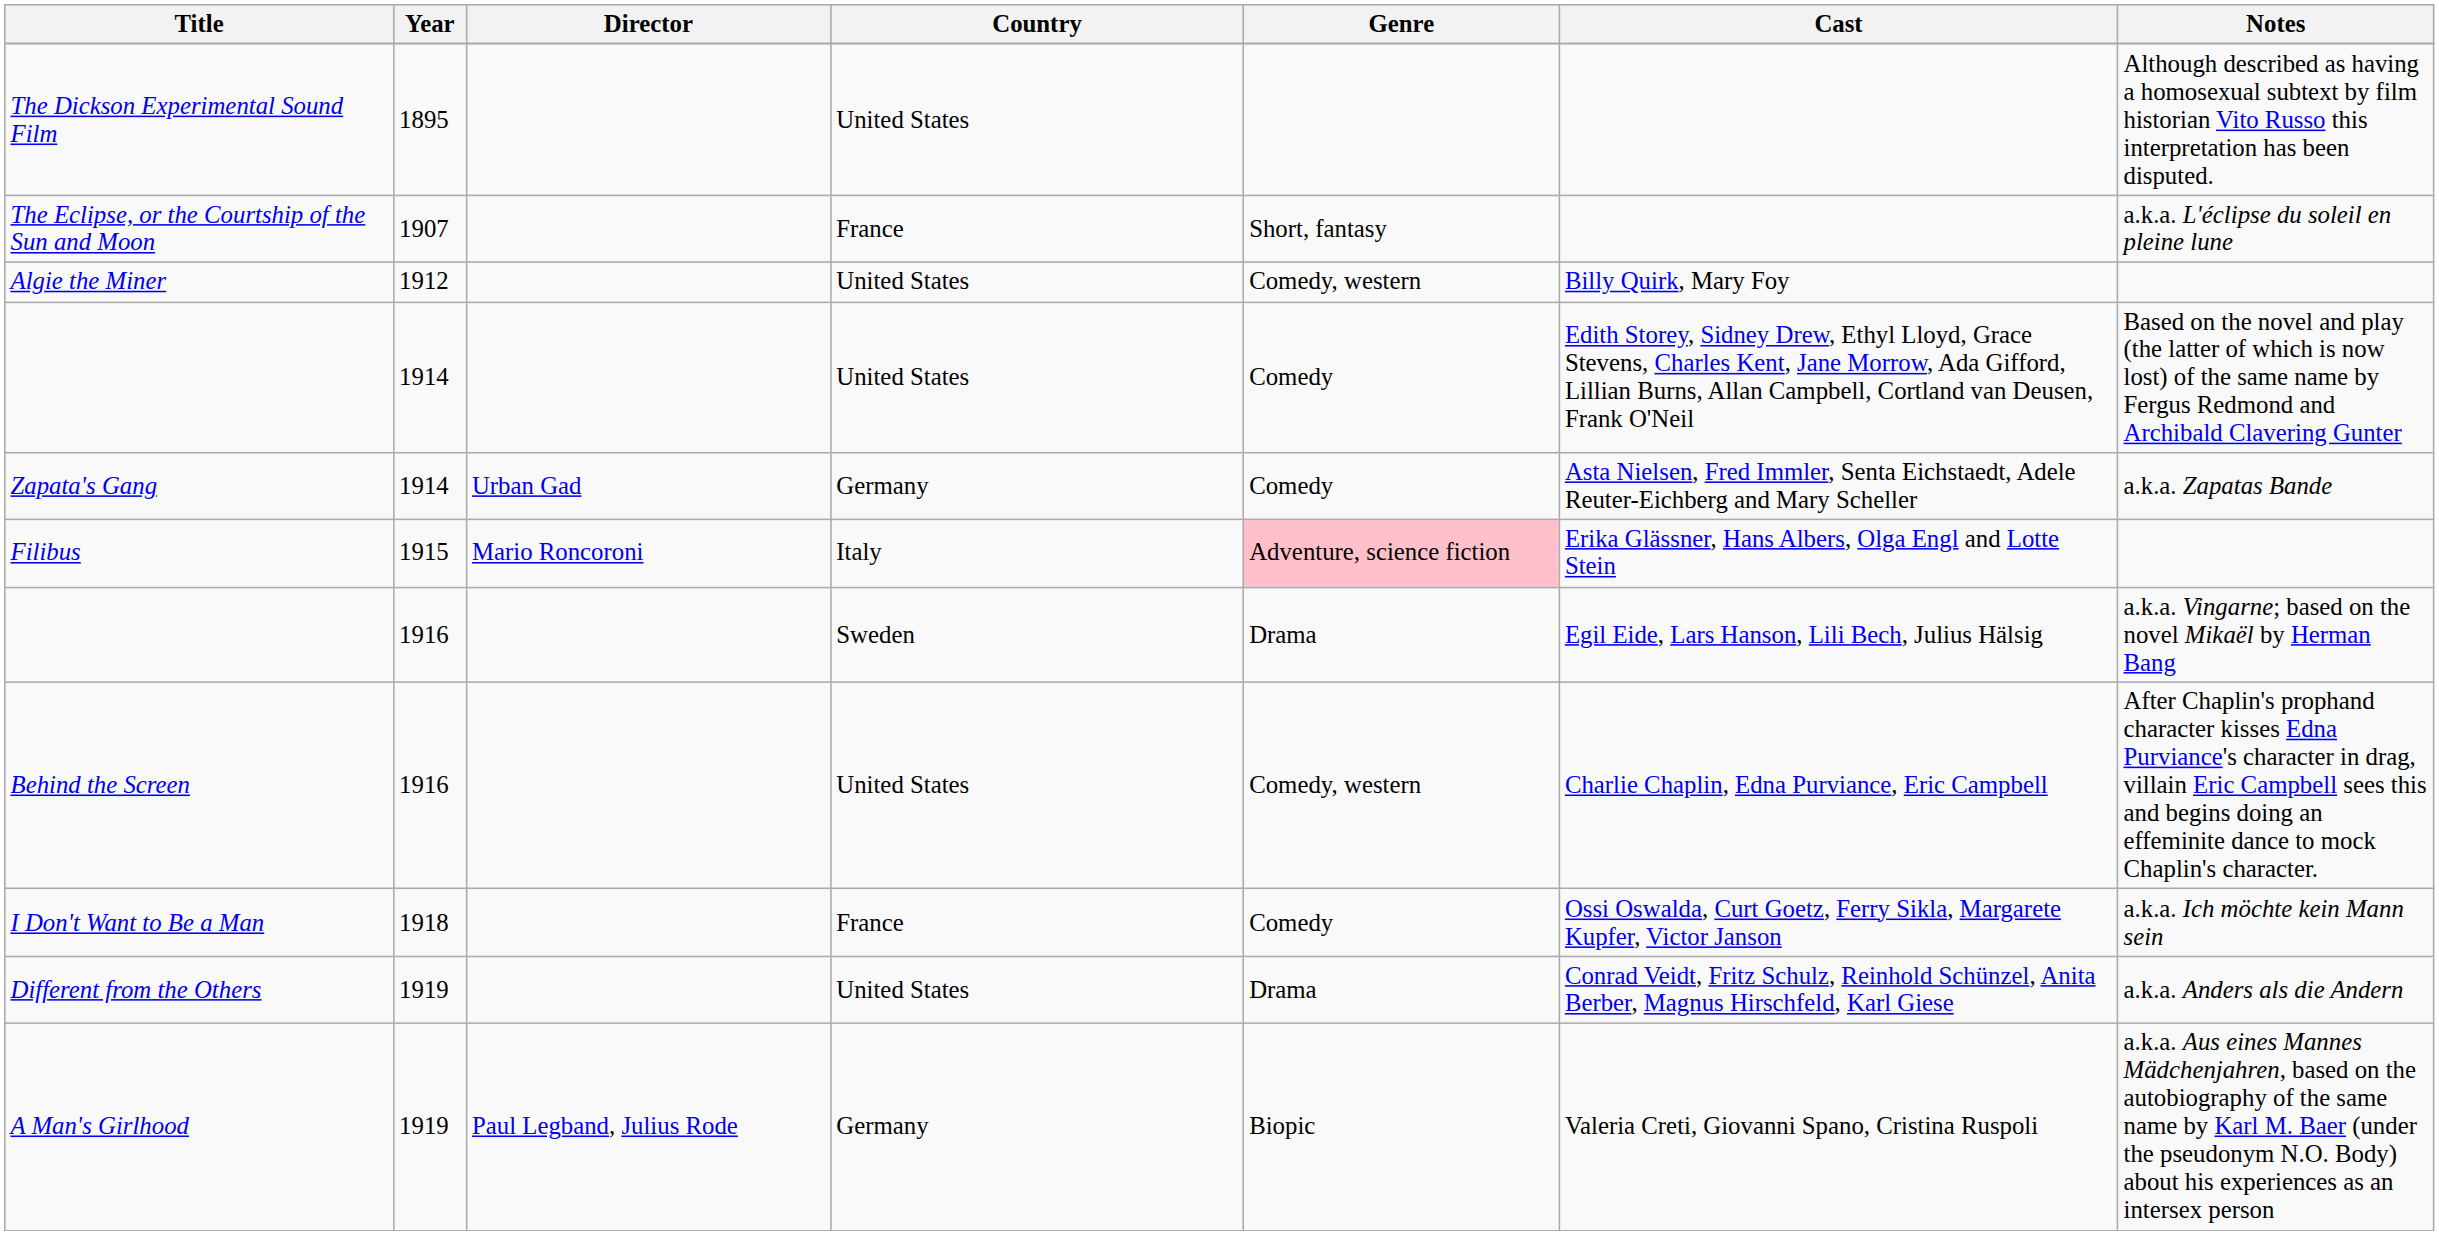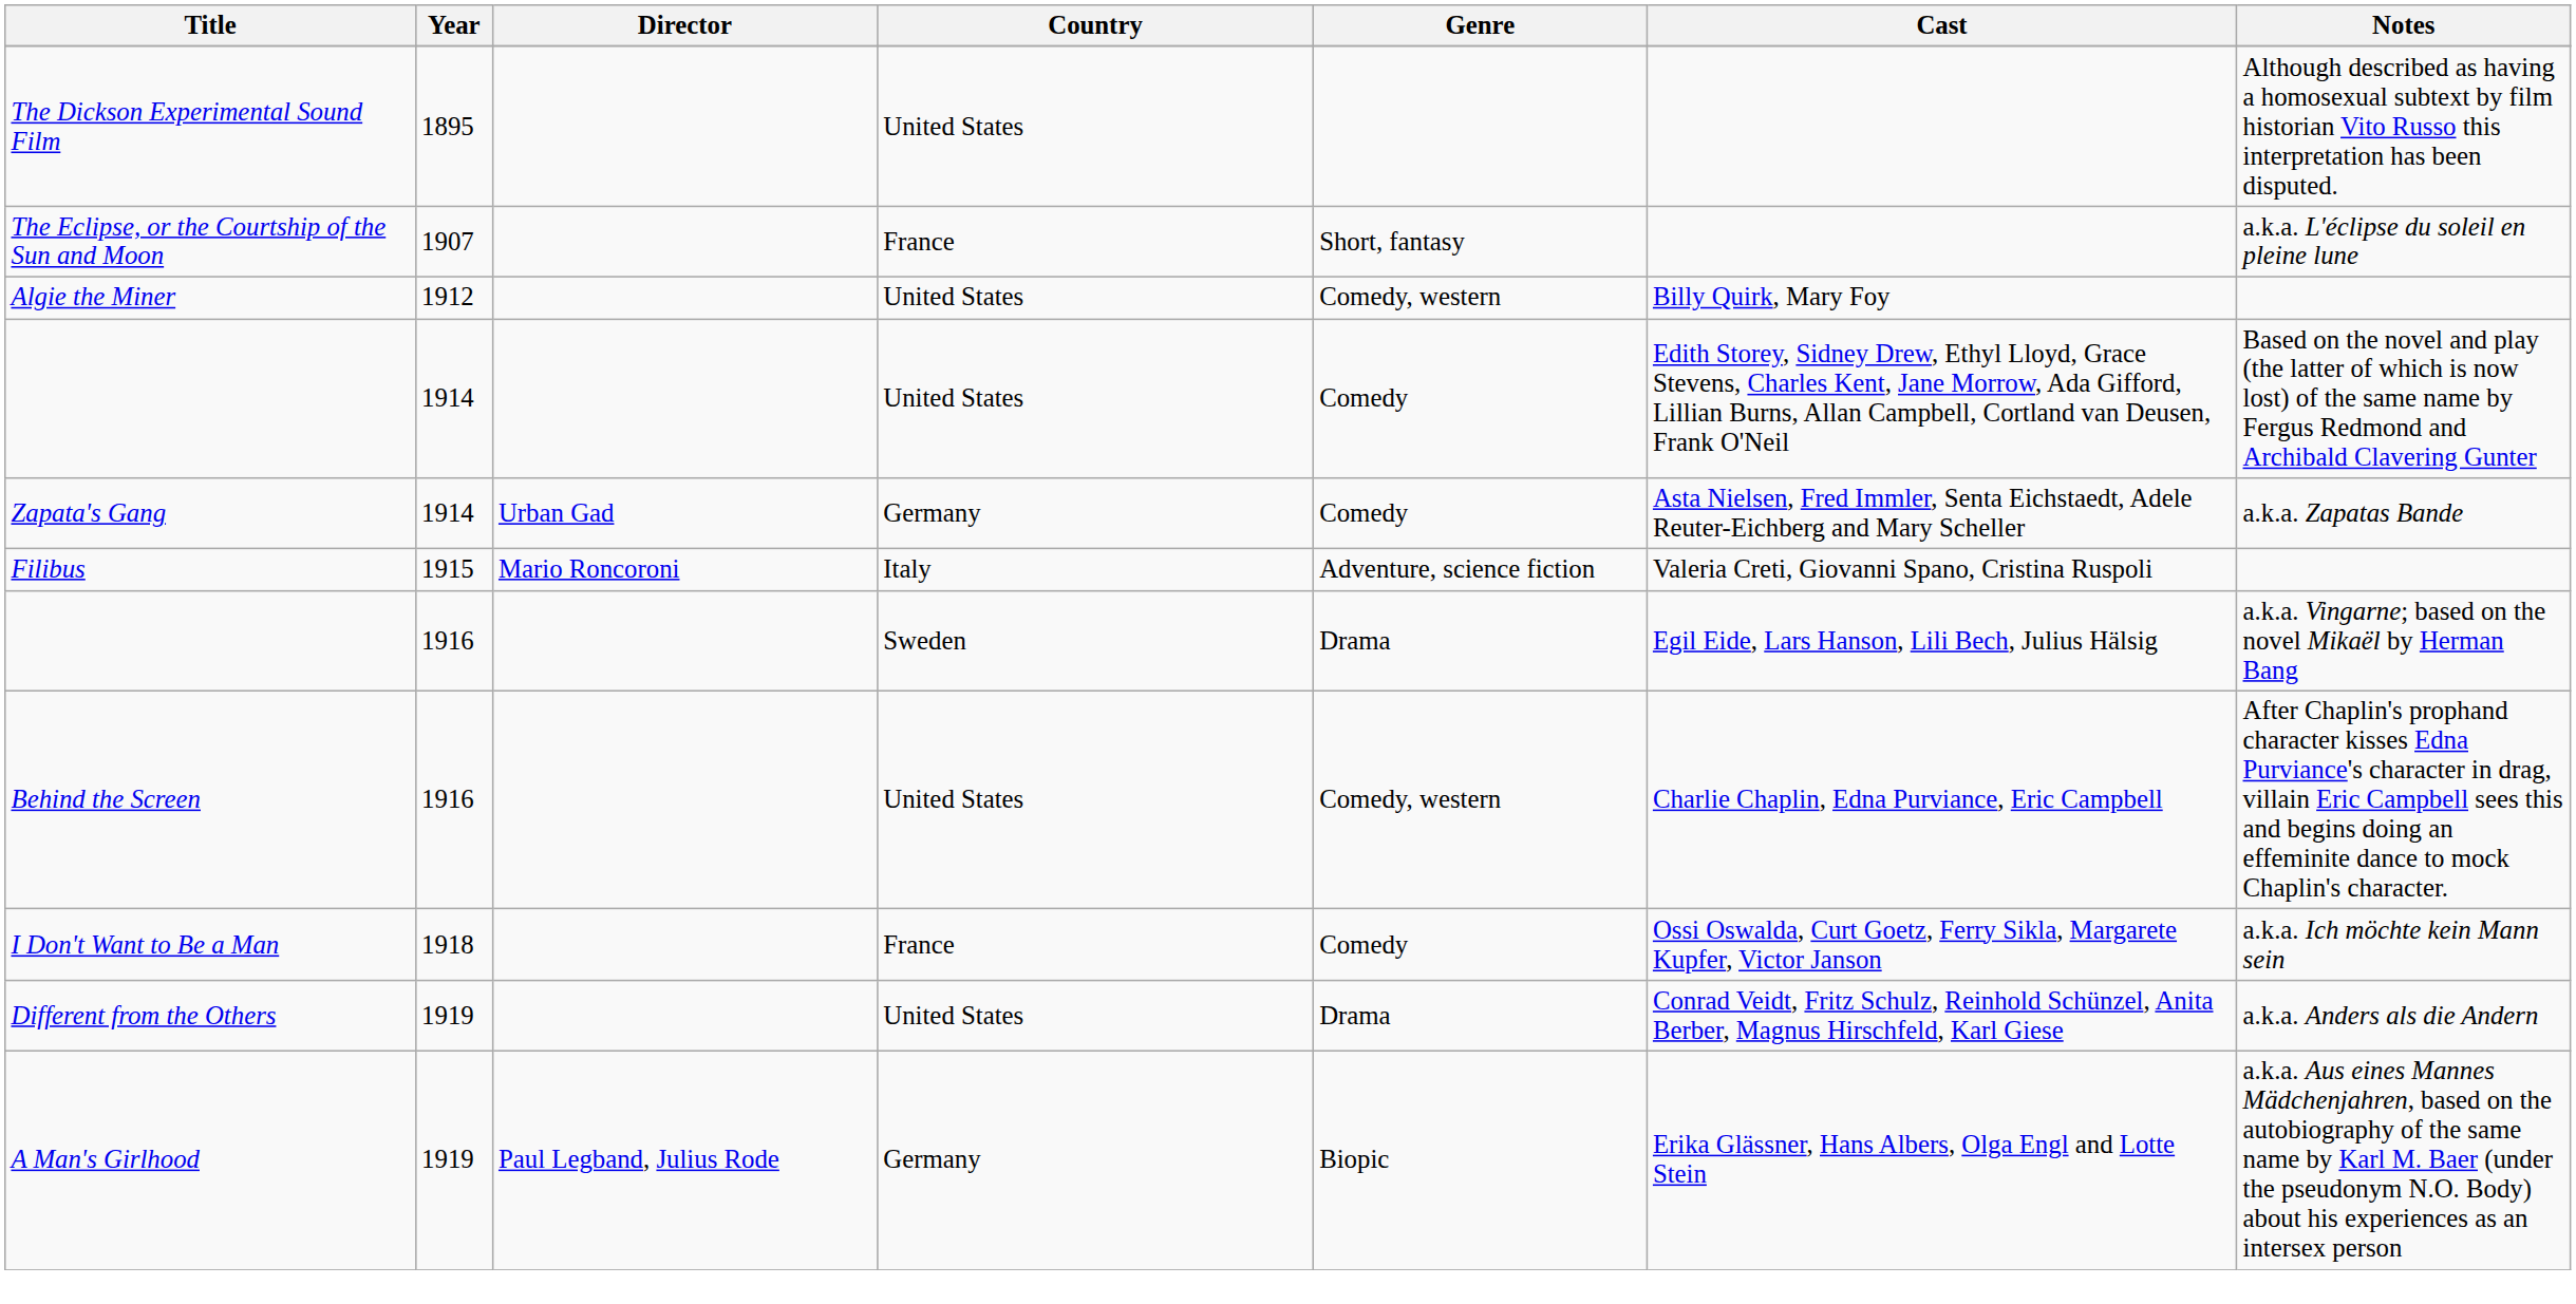Filibus | Genre: pink background -> no background
Filibus | Cast: Erika Glässner, Hans Albers, Olga Engl and Lotte Stein -> Valeria Creti, Giovanni Spano, Cristina Ruspoli
A Man's Girlhood | Cast: Valeria Creti, Giovanni Spano, Cristina Ruspoli -> Erika Glässner, Hans Albers, Olga Engl and Lotte Stein
